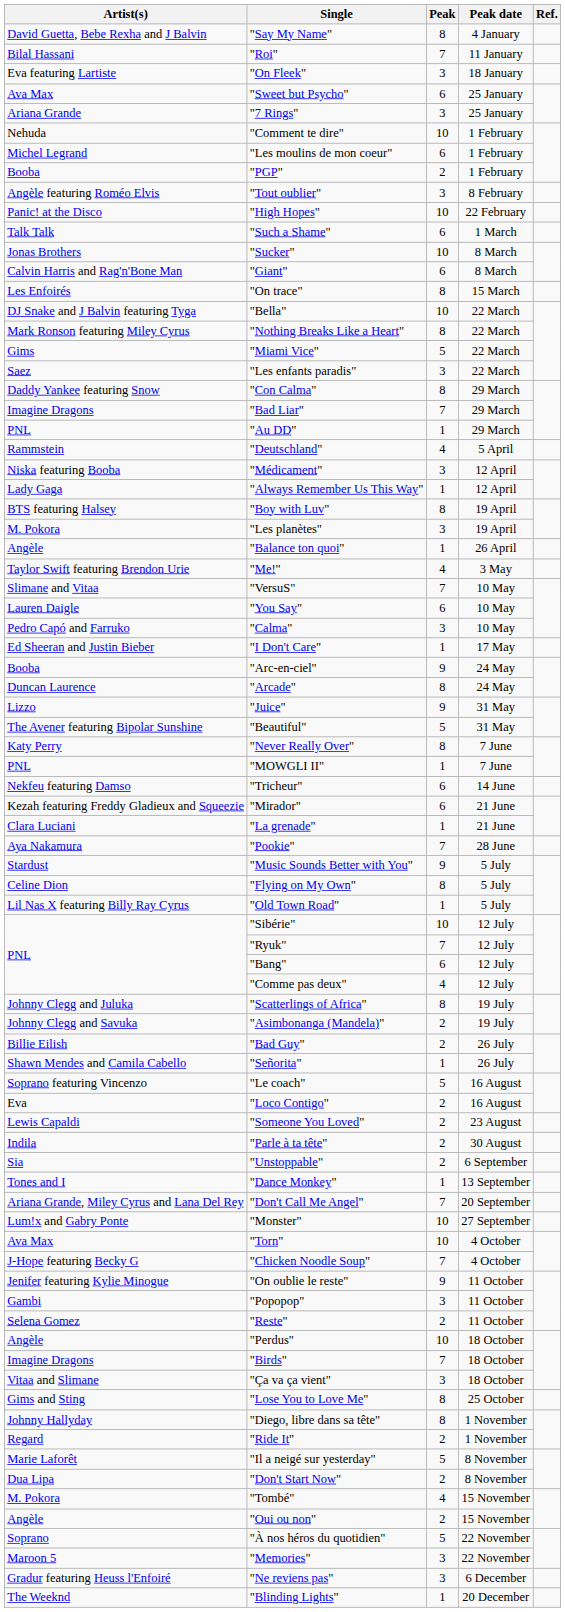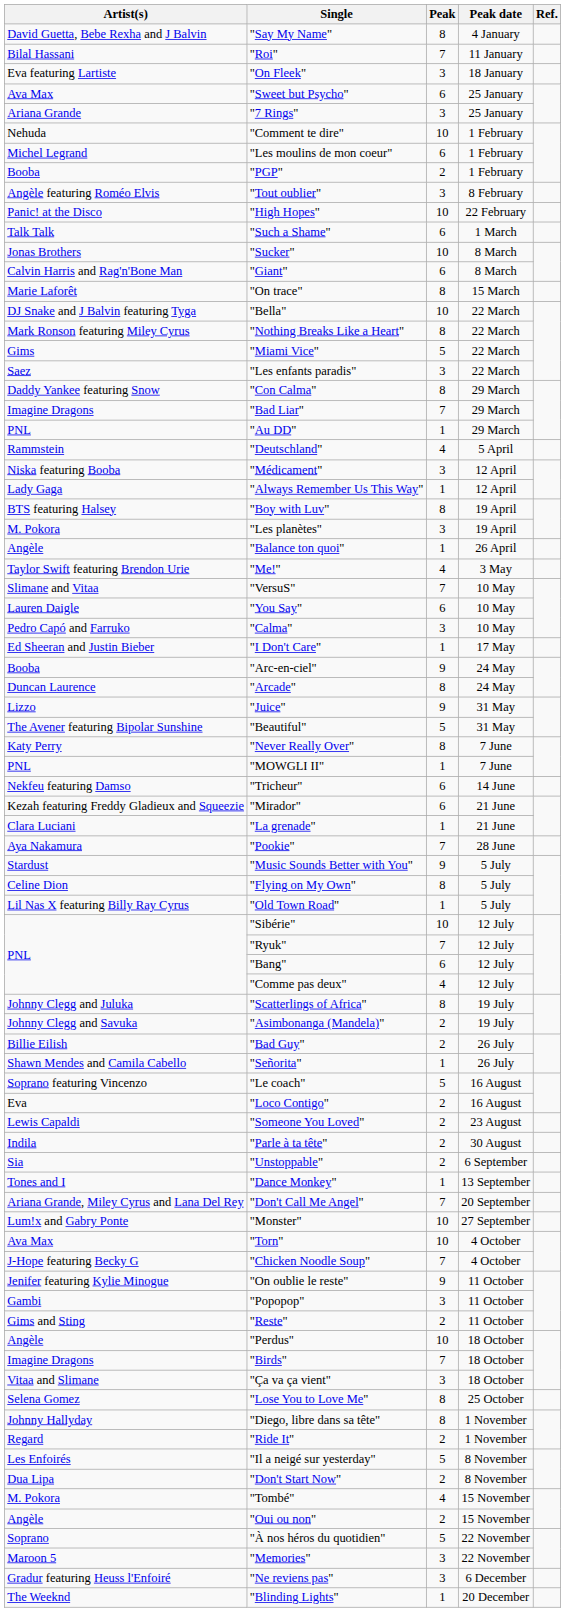"On trace" | Artist(s): Les Enfoirés -> Marie Laforêt
"Reste" | Artist(s): Selena Gomez -> Gims and Sting
"Lose You to Love Me" | Artist(s): Gims and Sting -> Selena Gomez
"Il a neigé sur yesterday" | Artist(s): Marie Laforêt -> Les Enfoirés
